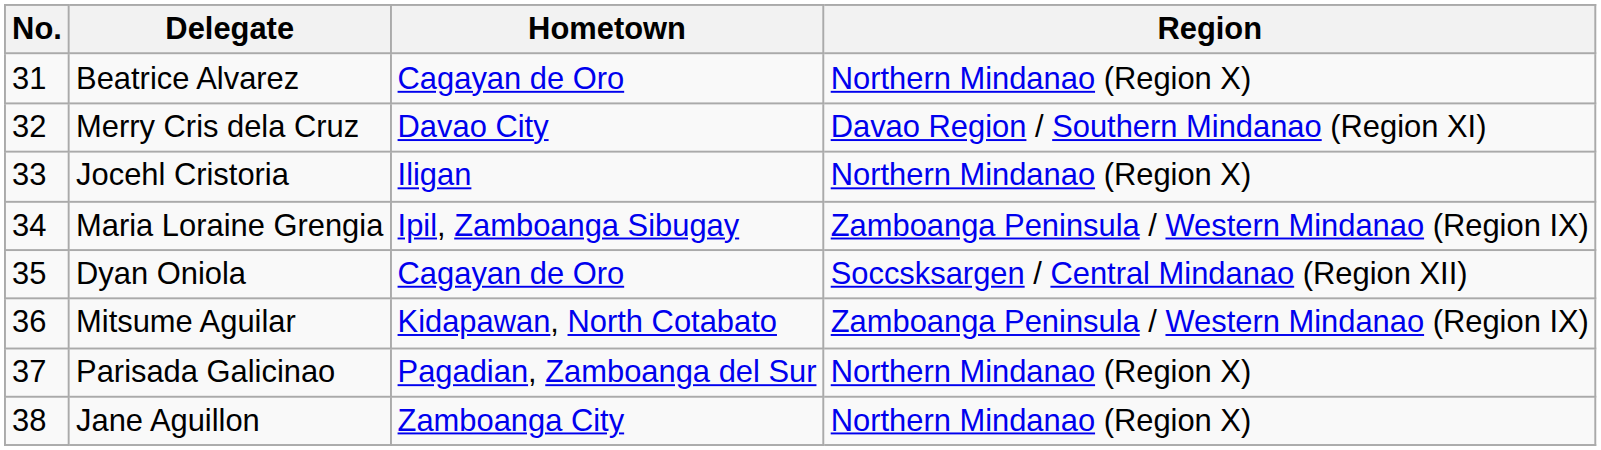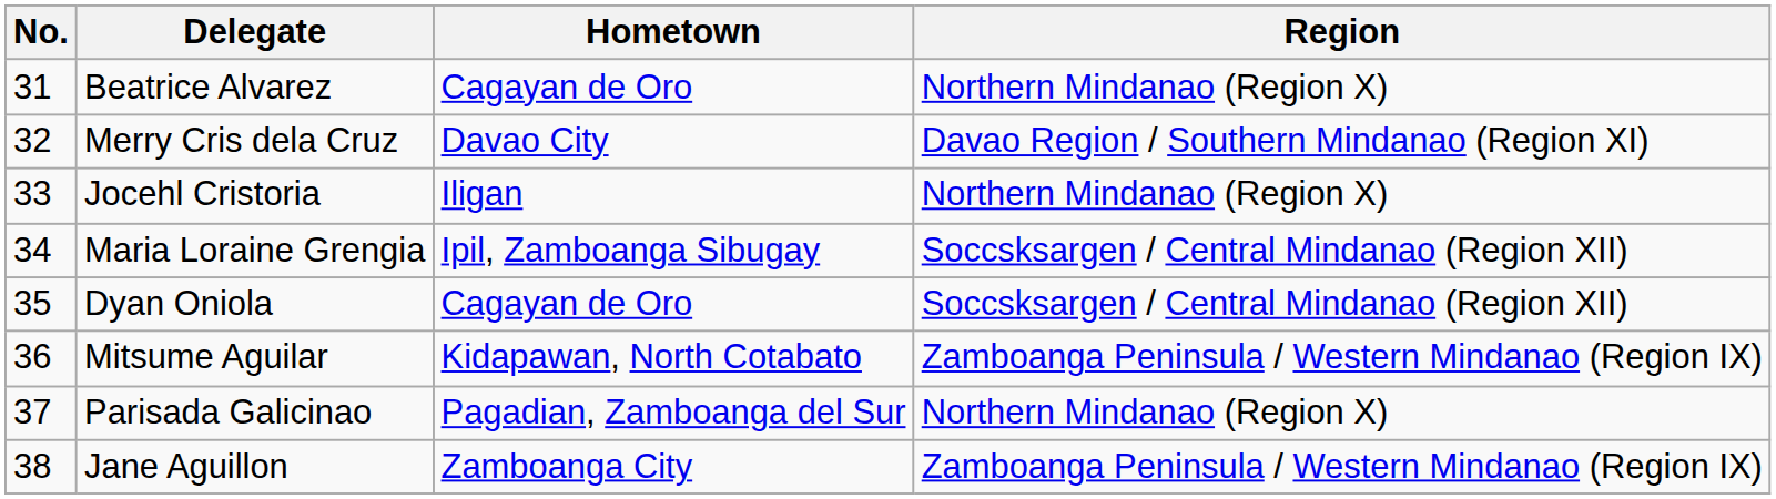Maria Loraine Grengia | Region: Zamboanga Peninsula / Western Mindanao (Region IX) -> Soccsksargen / Central Mindanao (Region XII)
Jane Aguillon | Region: Northern Mindanao (Region X) -> Zamboanga Peninsula / Western Mindanao (Region IX)
